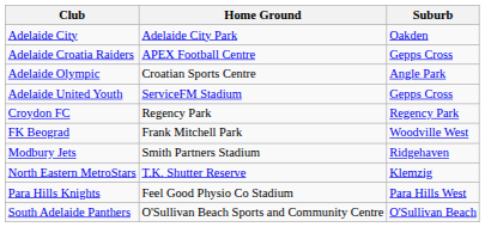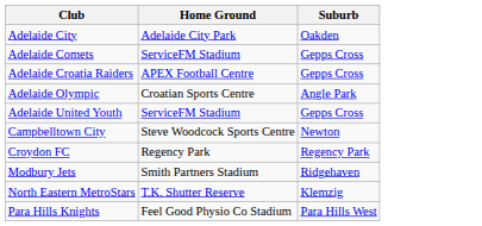+ row: Adelaide Comets | ServiceFM Stadium | Gepps Cross
+ row: Campbelltown City | Steve Woodcock Sports Centre | Newton
- row: FK Beograd | Frank Mitchell Park | Woodville West
- row: South Adelaide Panthers | O'Sullivan Beach Sports and Community Centre | O'Sullivan Beach
